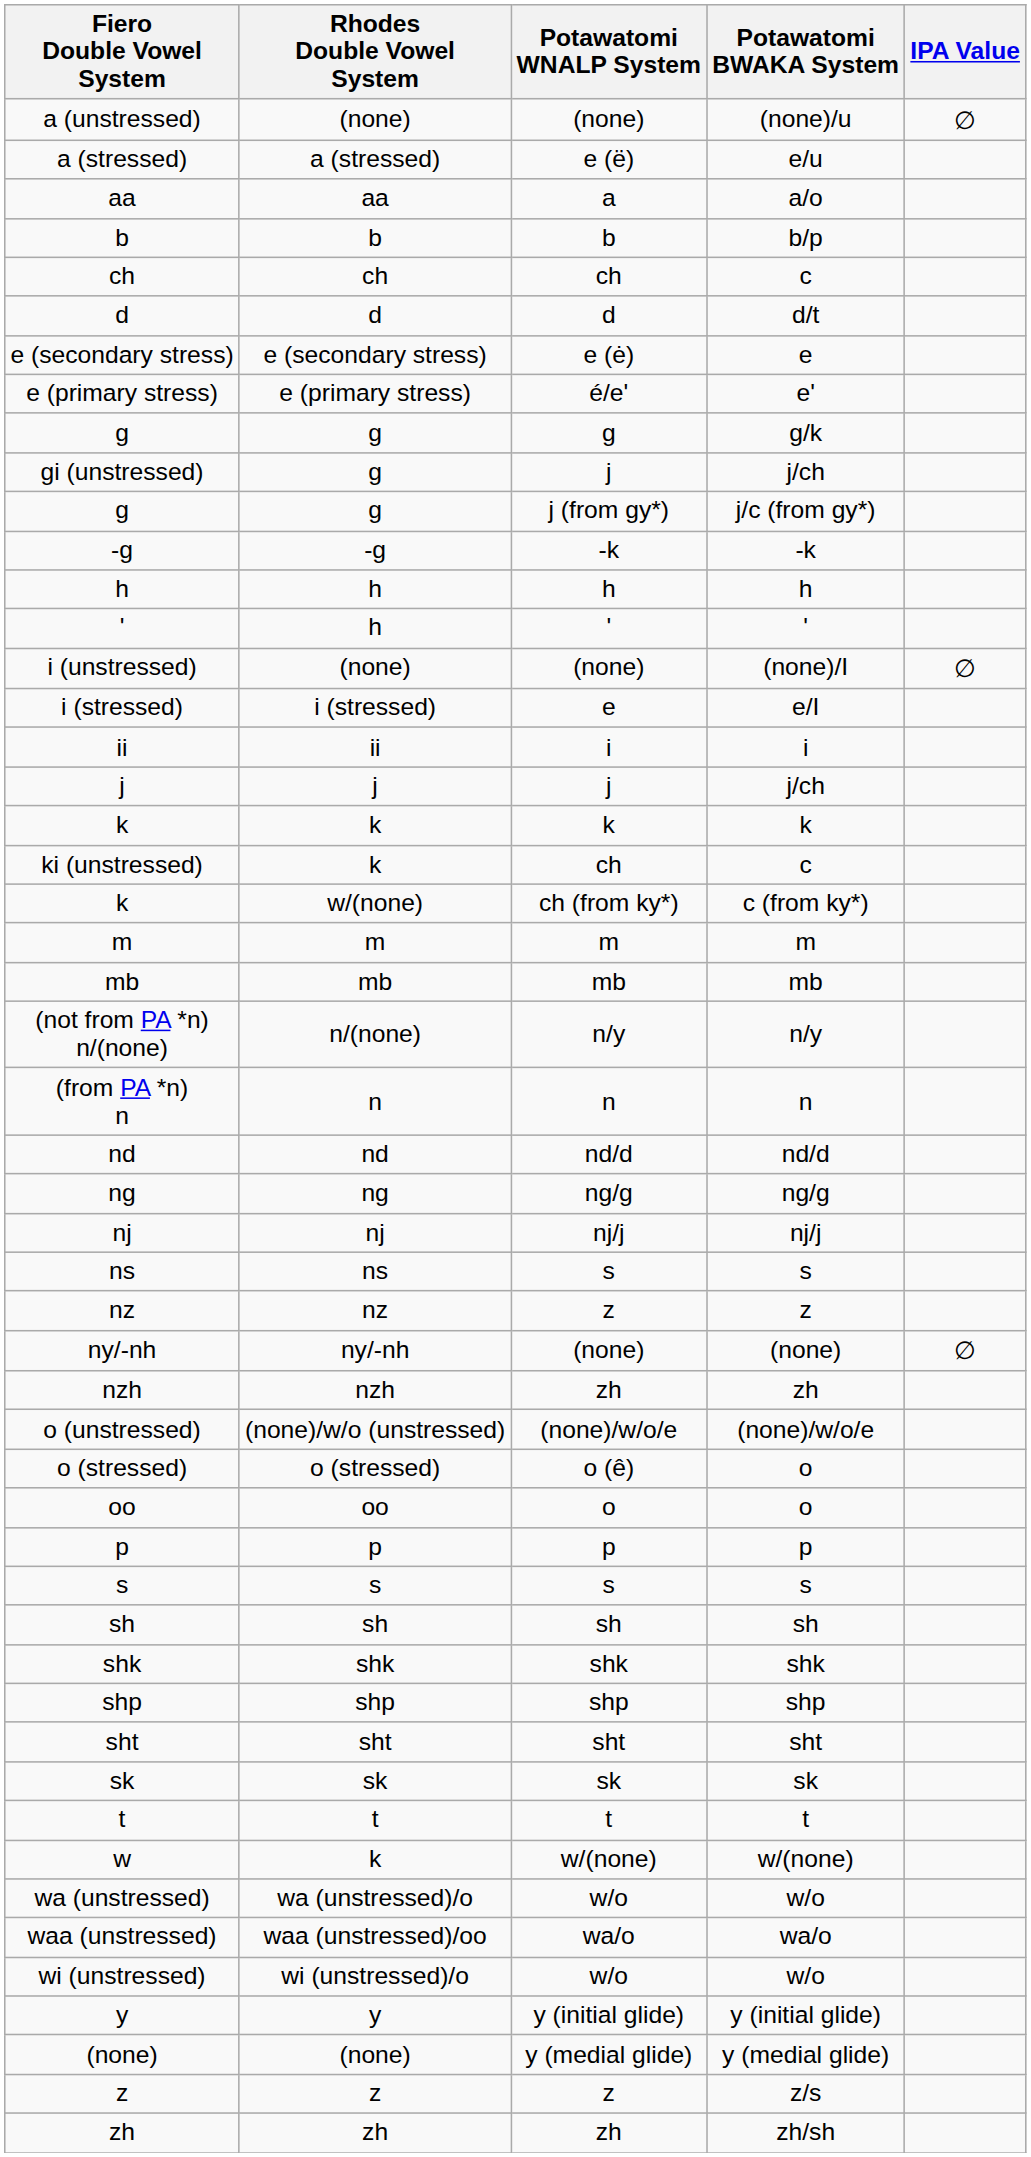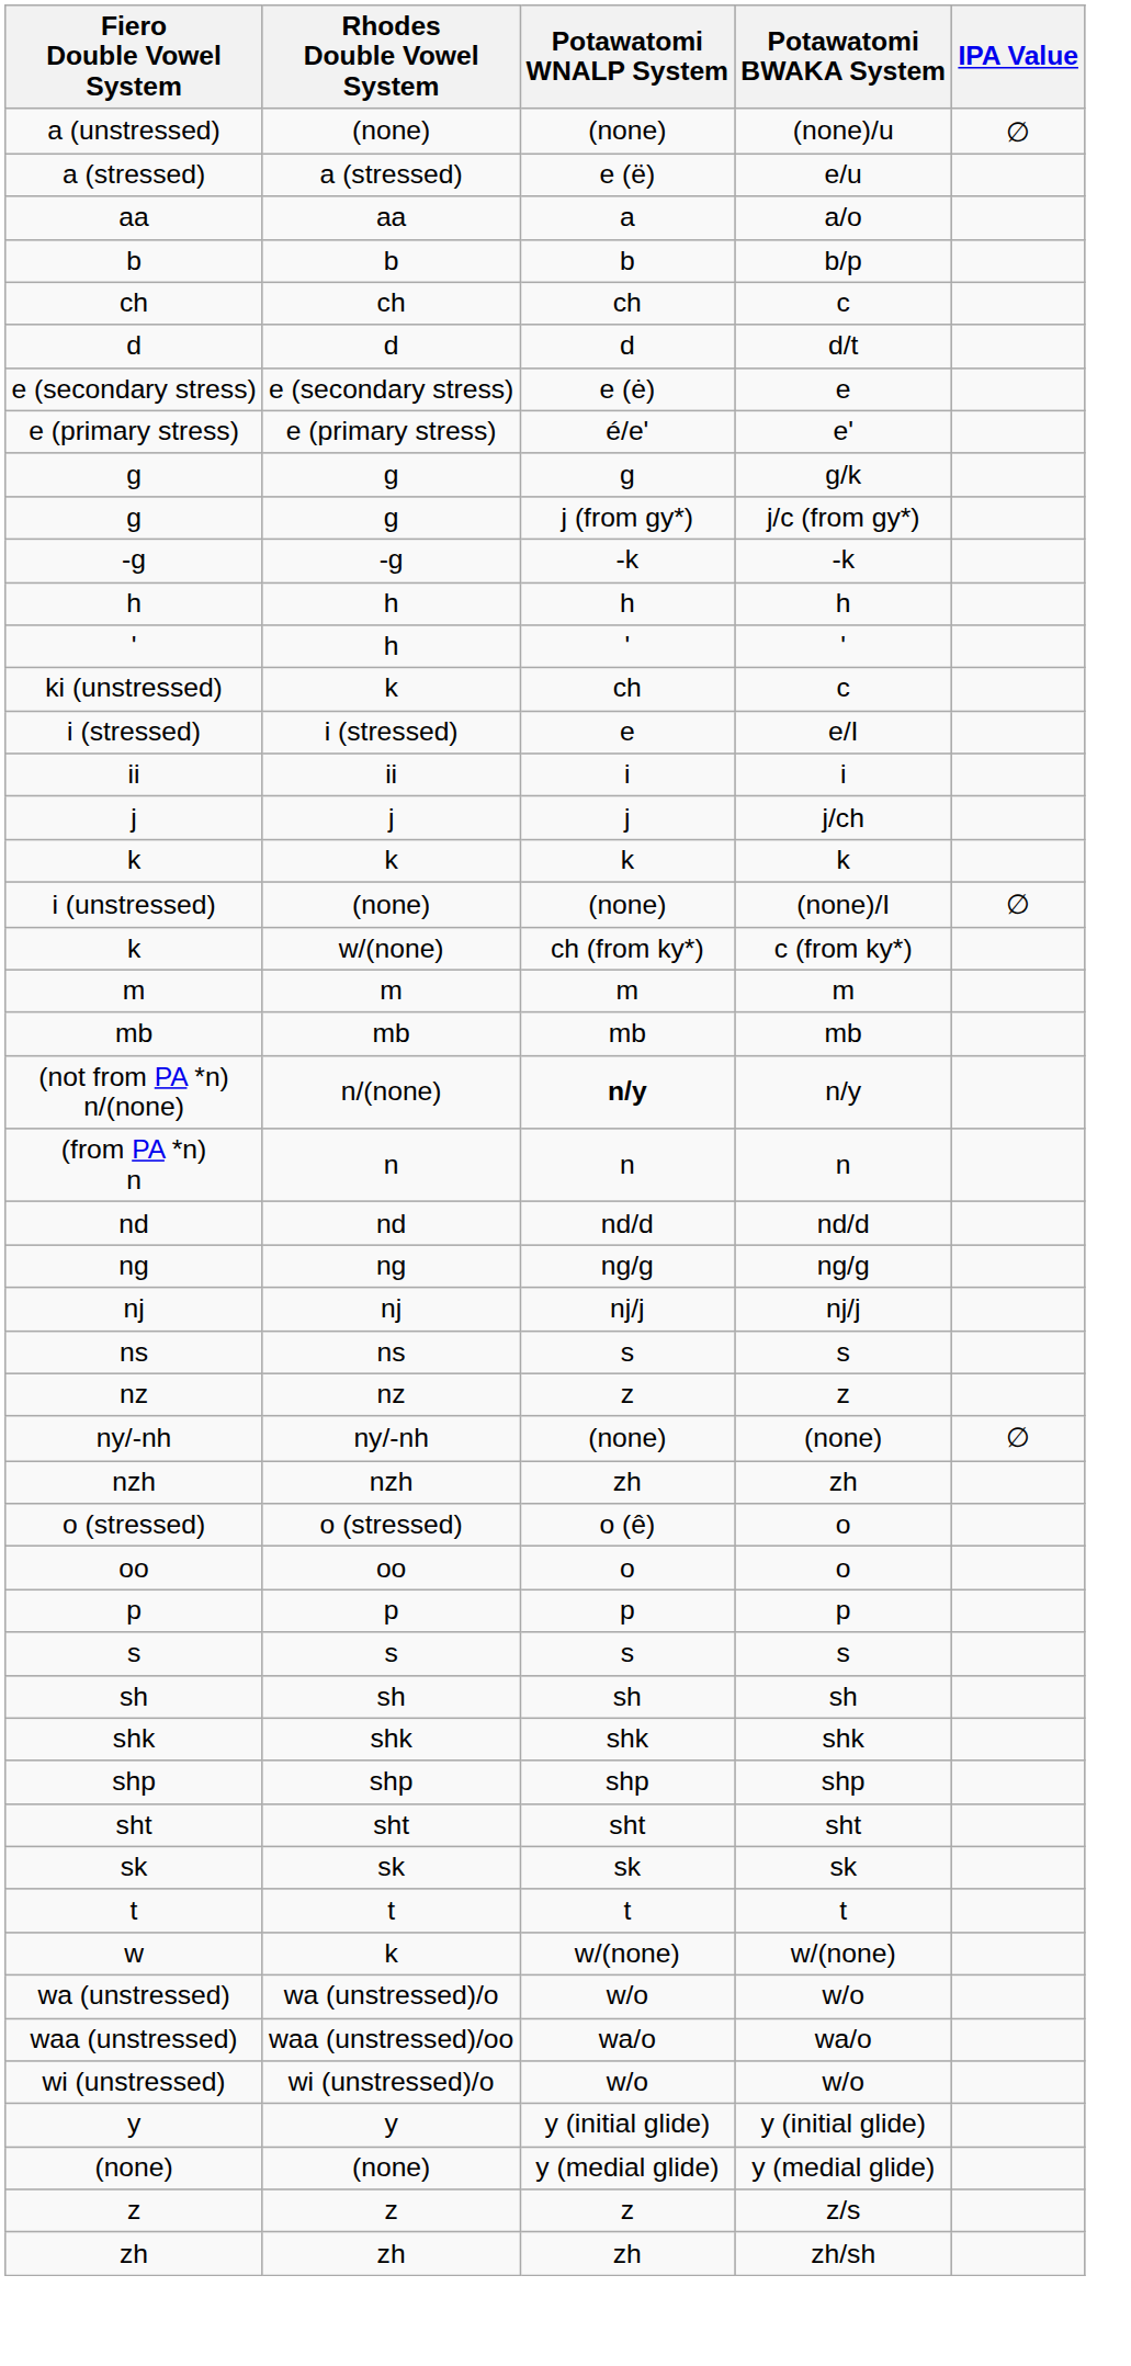- row: gi (unstressed) | g | j | j/ch
rows swapped: i (unstressed) <-> ki (unstressed)
(not from PA *n) n/(none) | Potawatomi WNALP System: normal -> bold
- row: o (unstressed) | (none)/w/o (unstressed) | (none)/w/o/e | (none)/w/o/e
